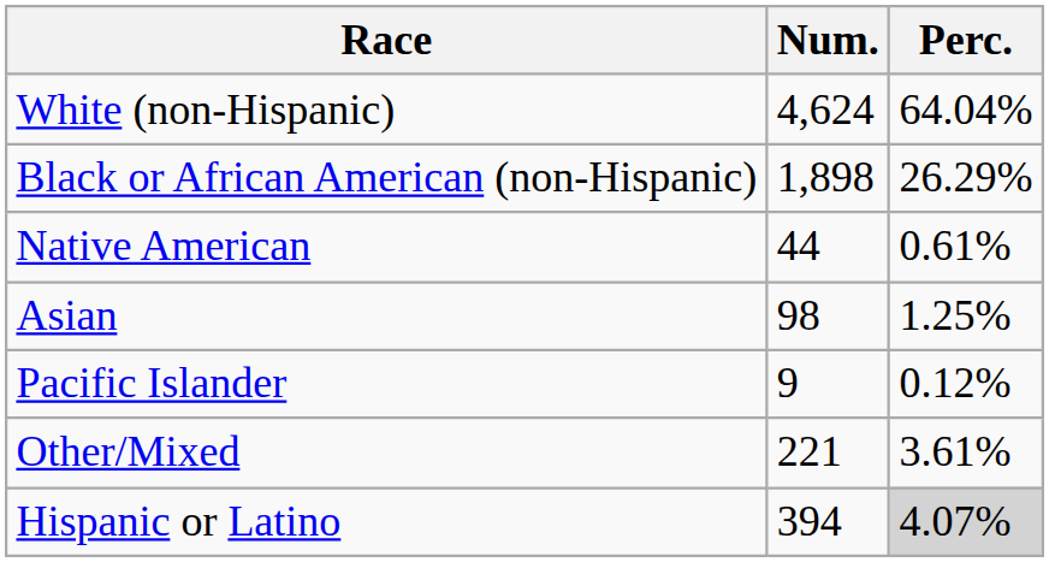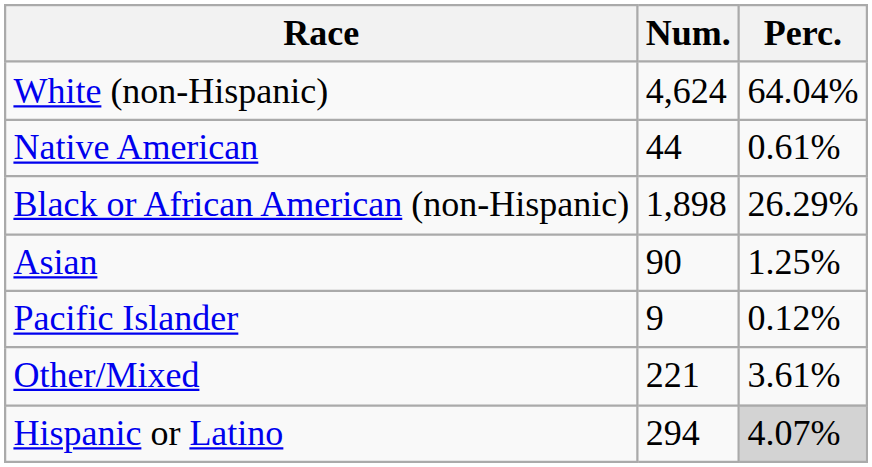rows swapped: Black or African American (non-Hispanic) <-> Native American
Asian | Num.: 98 -> 90
Hispanic or Latino | Num.: 394 -> 294
